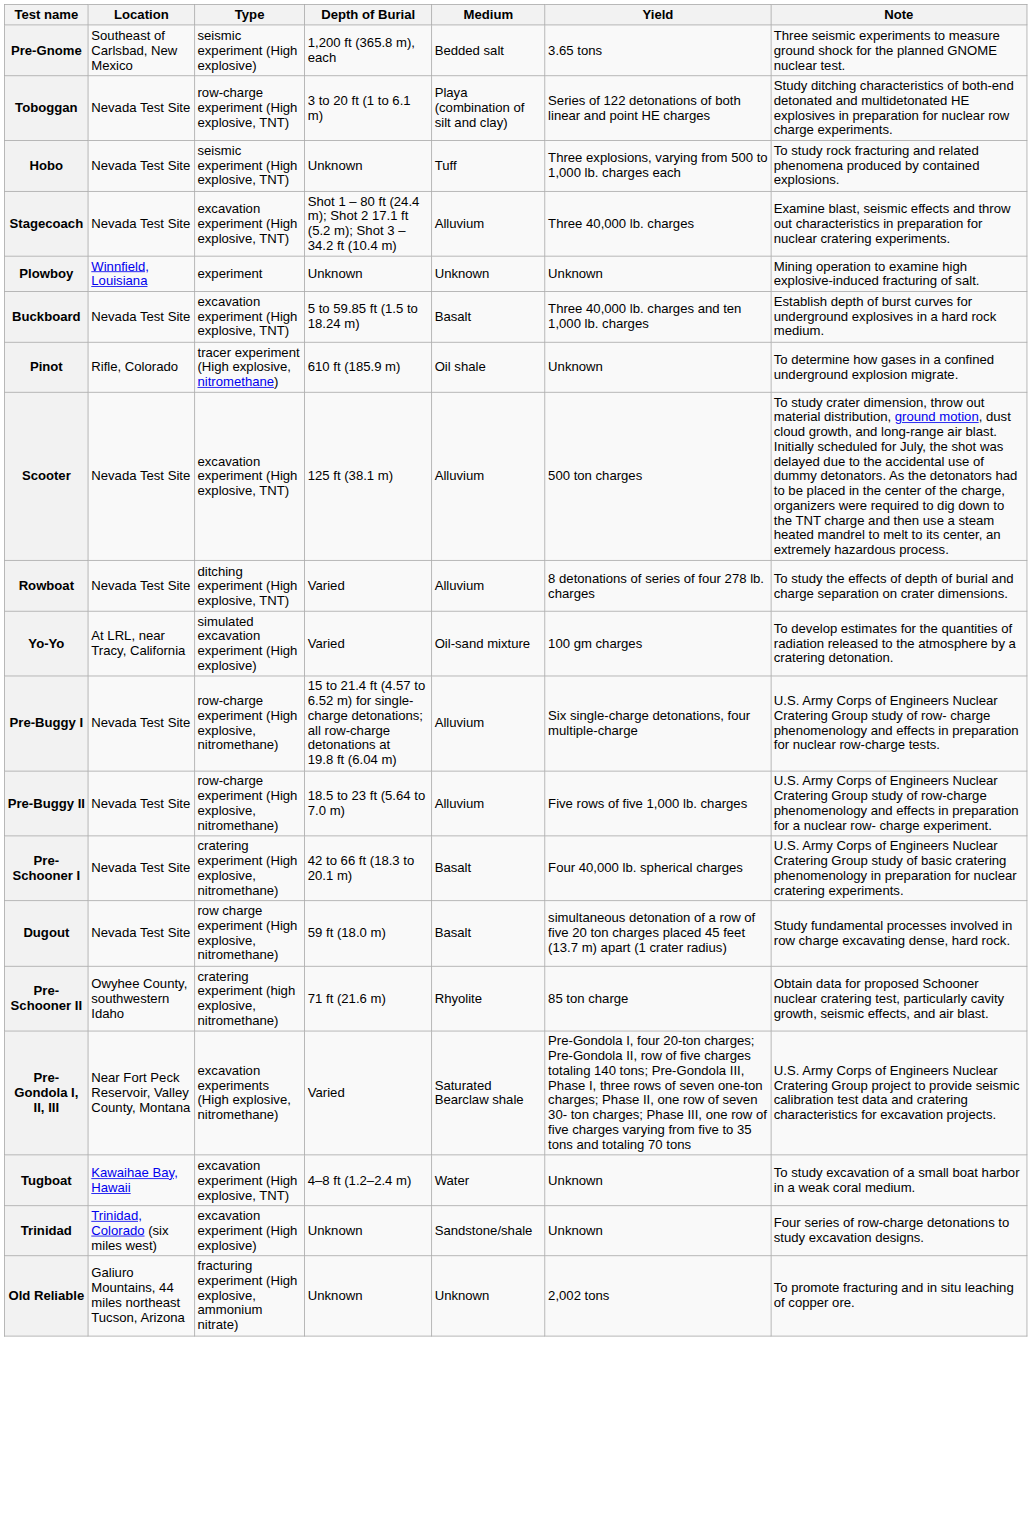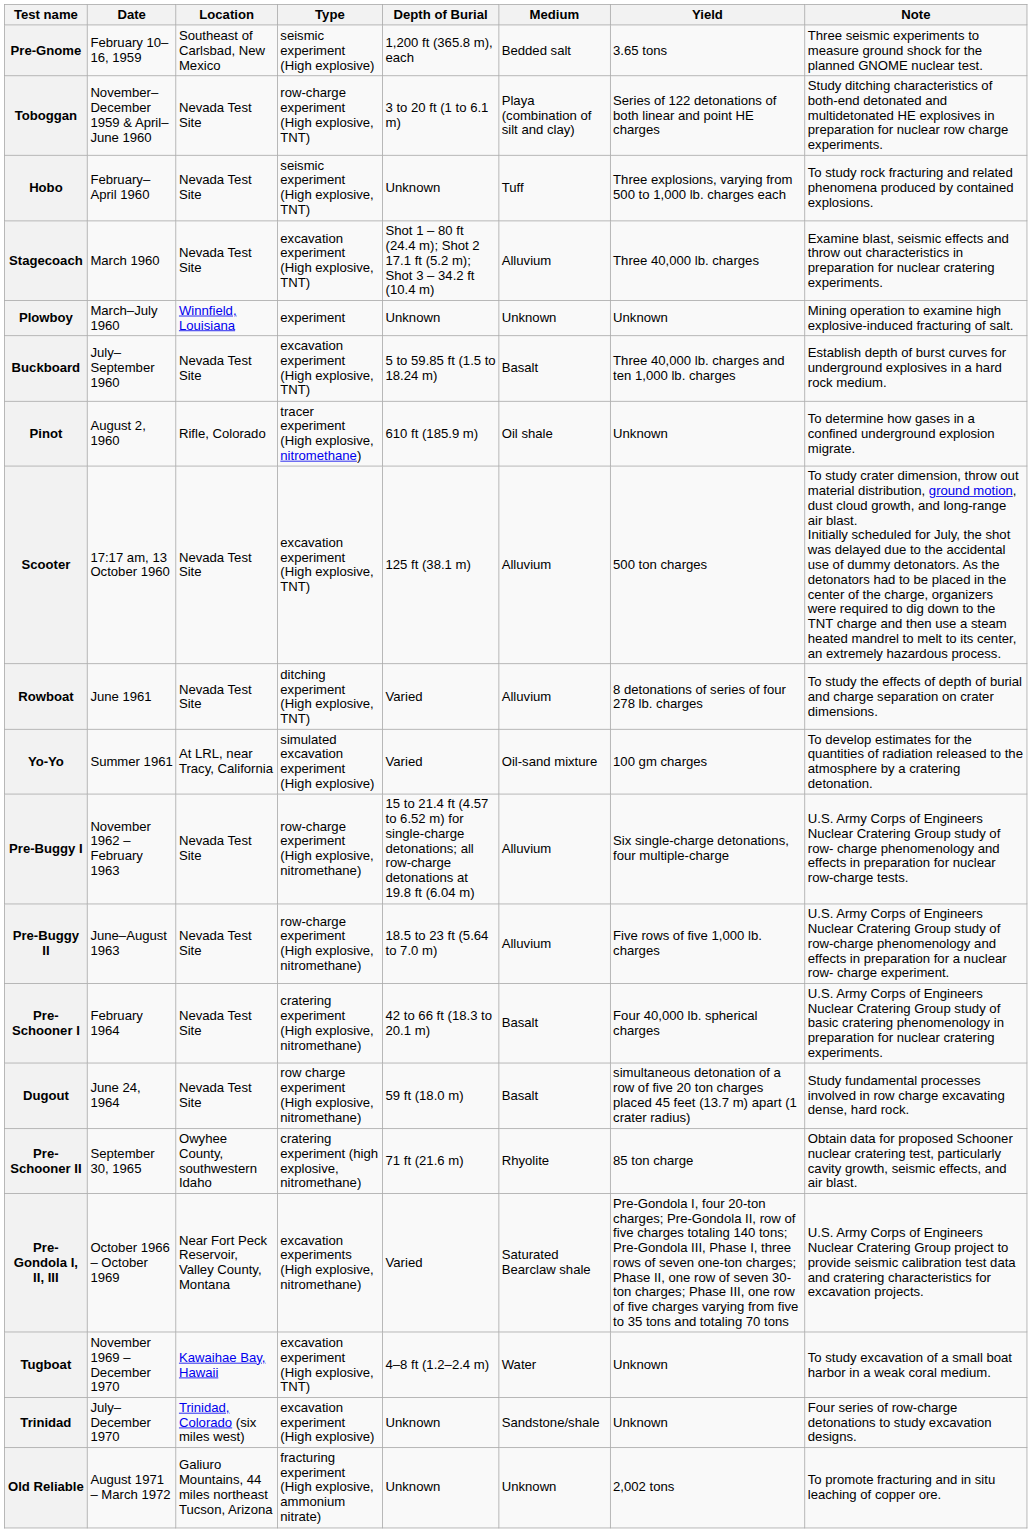+ column: Date | February 10–16, 1959 | November–December 1959 & April–June 1960 | February–April 1960 | March 1960 | March–July 1960 | July–September 1960 | August 2, 1960 | 17:17 am, 13 October 1960 | June 1961 | Summer 1961 | November 1962 – February 1963 | June–August 1963 | February 1964 | June 24, 1964 | September 30, 1965 | October 1966 – October 1969 | November 1969 – December 1970 | July–December 1970 | August 1971 – March 1972
